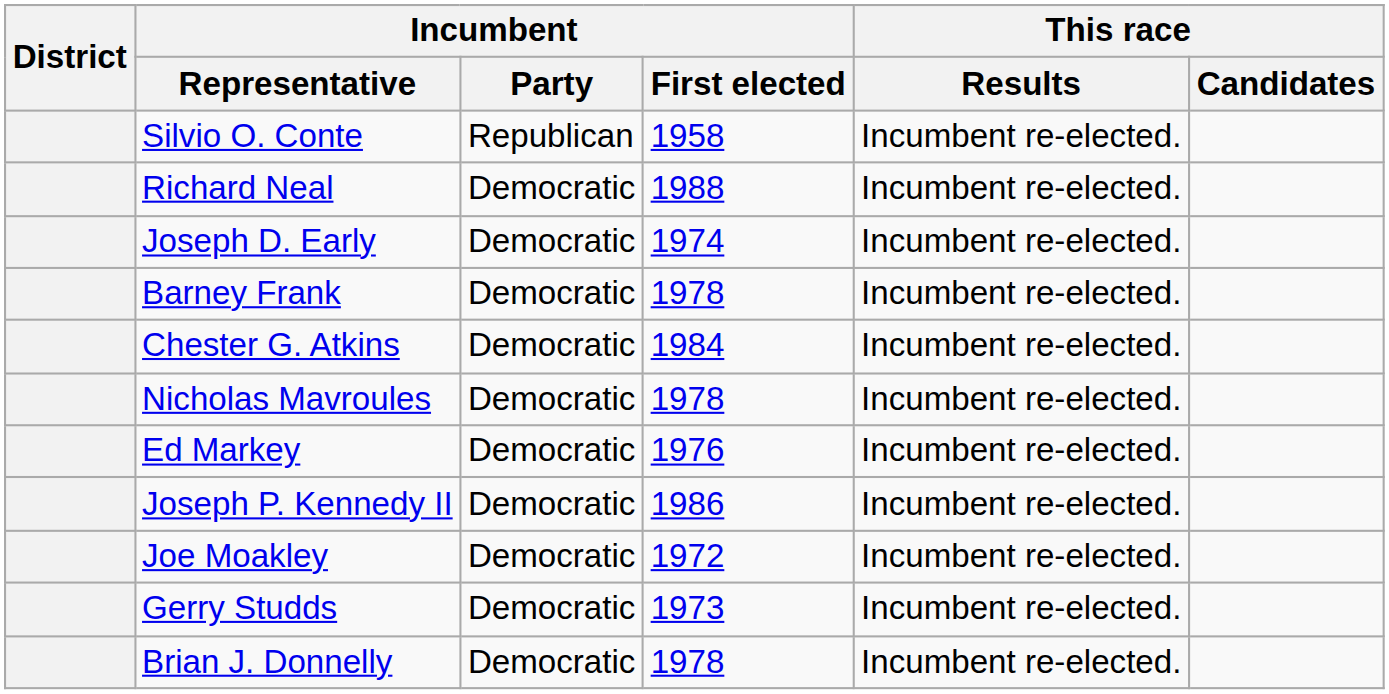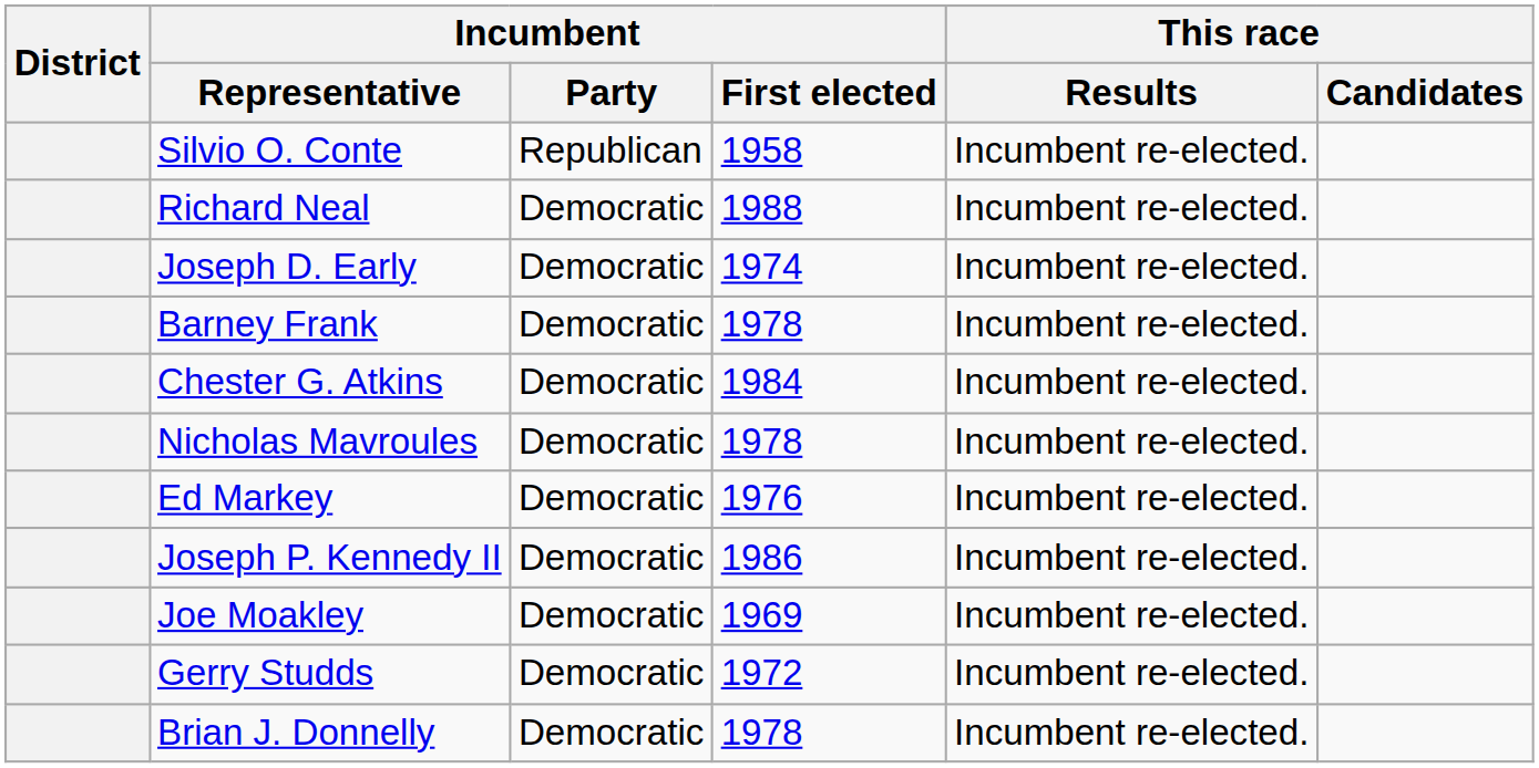Joe Moakley | Incumbent / First elected: 1972 -> 1969
Gerry Studds | Incumbent / First elected: 1973 -> 1972
